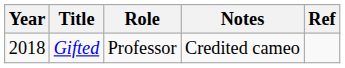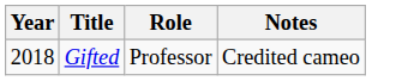- column: Ref
